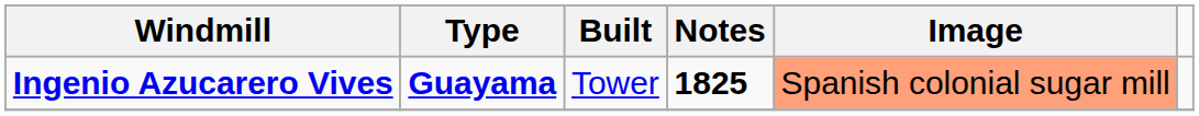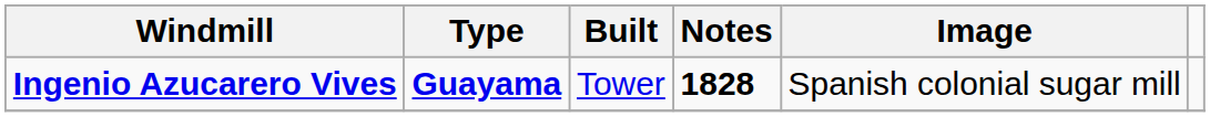Ingenio Azucarero Vives | Notes: 1825 -> 1828
Ingenio Azucarero Vives | Image: lightsalmon background -> no background
